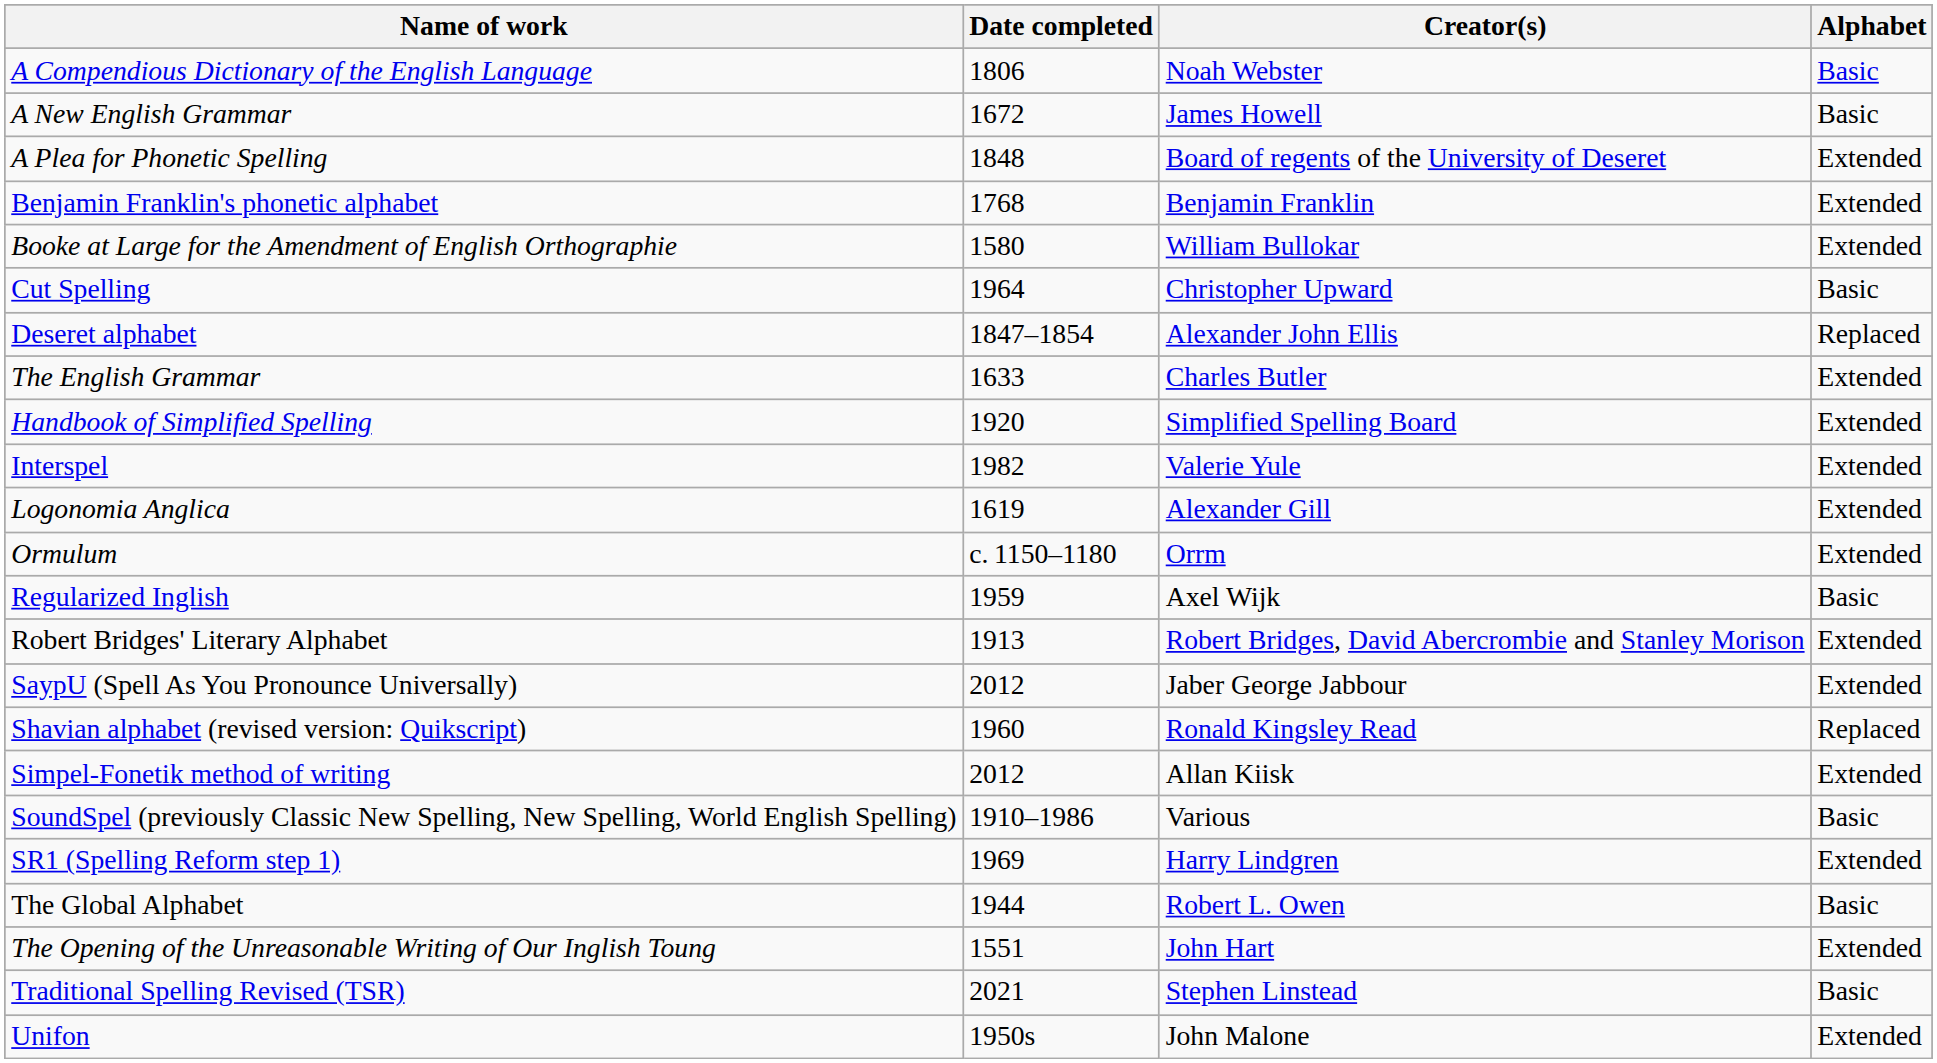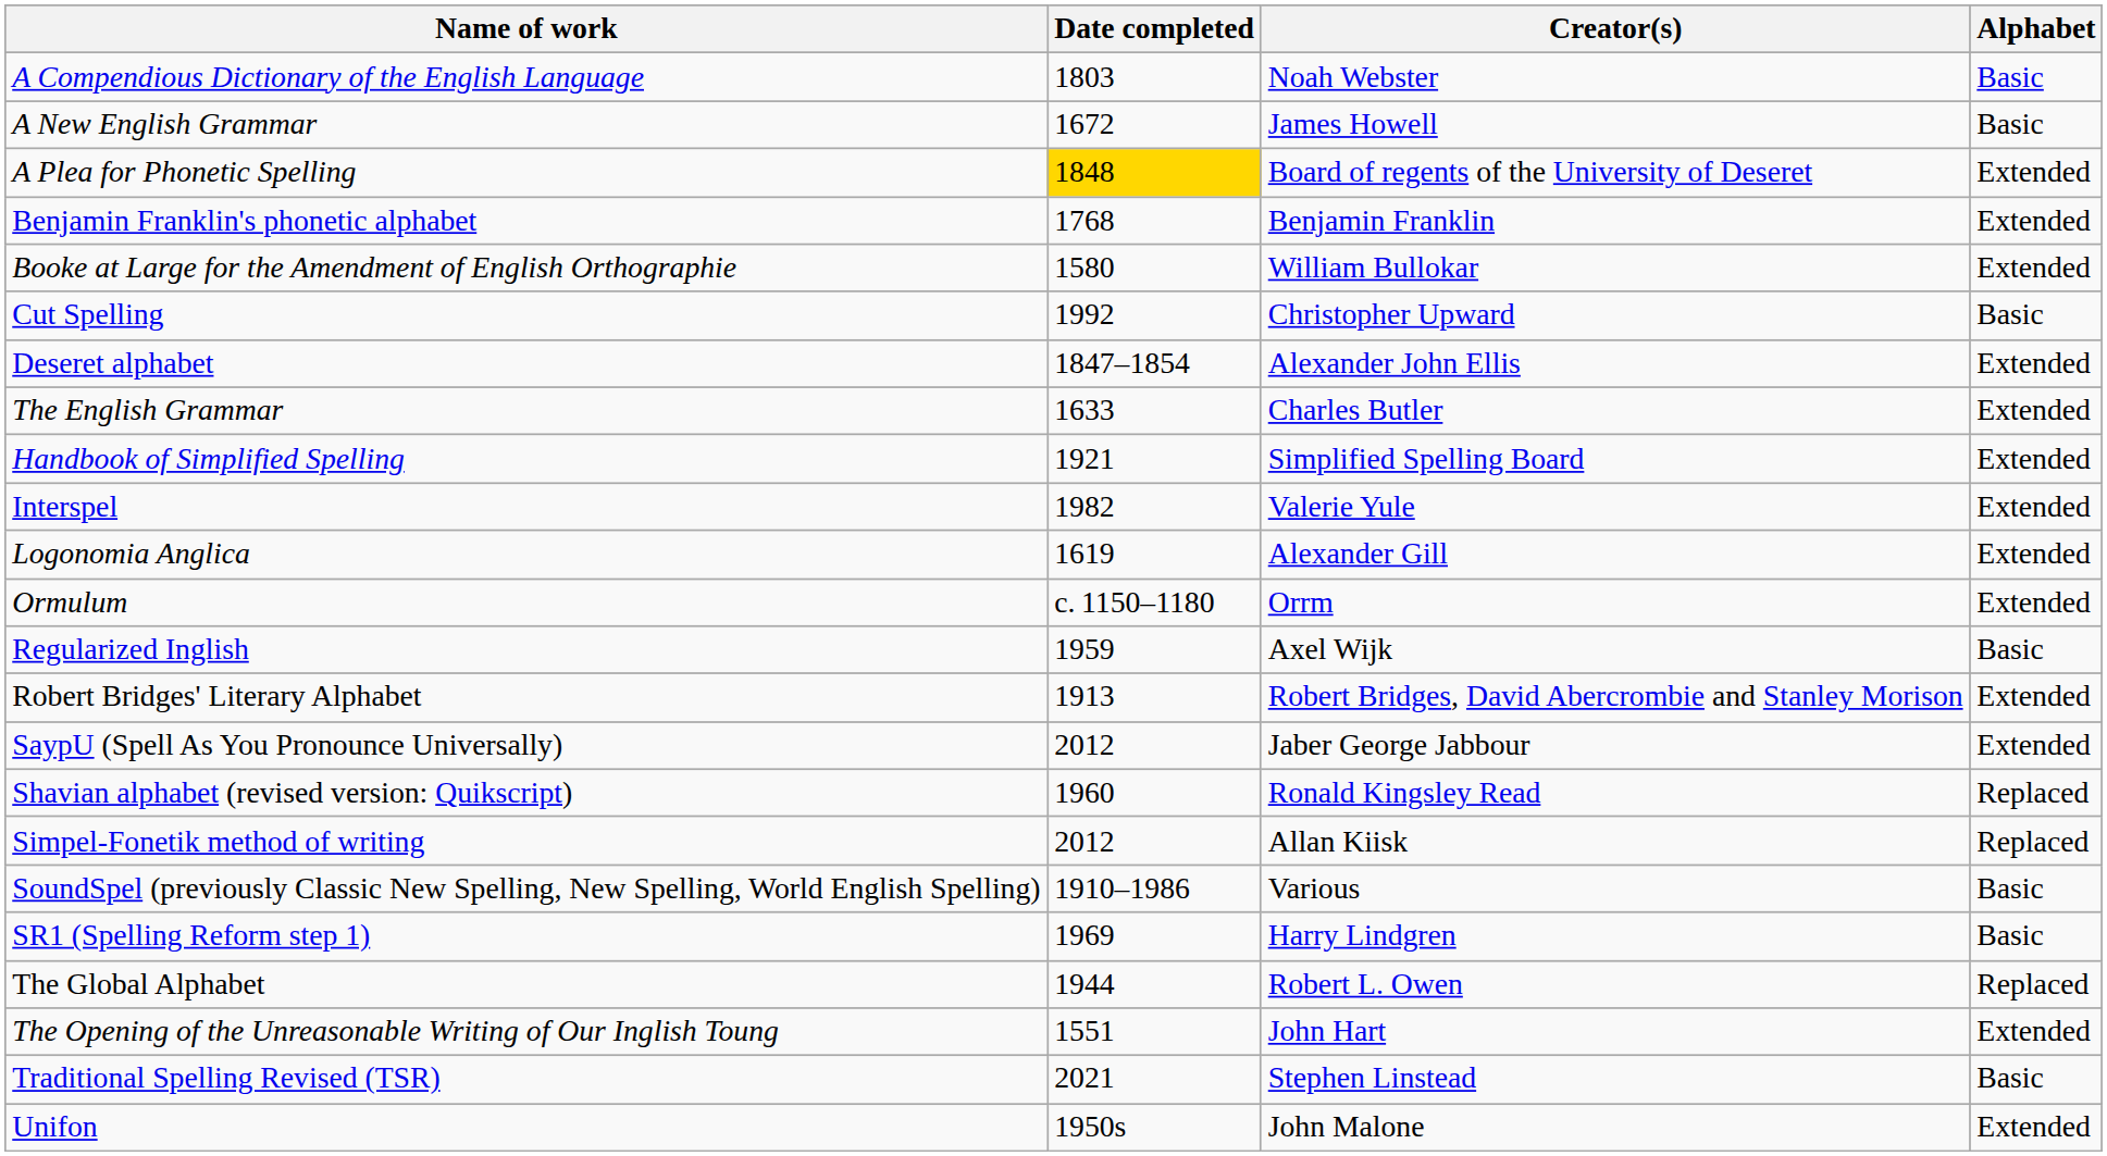A Compendious Dictionary of the English Language | Date completed: 1806 -> 1803
A Plea for Phonetic Spelling | Date completed: no background -> gold background
Cut Spelling | Date completed: 1964 -> 1992
Deseret alphabet | Alphabet: Replaced -> Extended
Handbook of Simplified Spelling | Date completed: 1920 -> 1921
Simpel-Fonetik method of writing | Alphabet: Extended -> Replaced
SR1 (Spelling Reform step 1) | Alphabet: Extended -> Basic
The Global Alphabet | Alphabet: Basic -> Replaced
